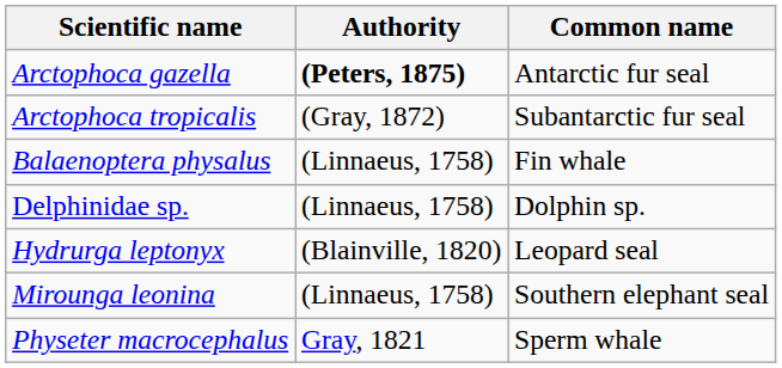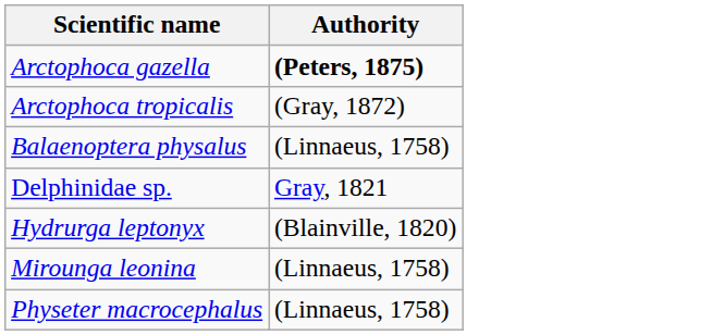- column: Common name | Antarctic fur seal | Subantarctic fur seal | Fin whale | Dolphin sp. | Leopard seal | Southern elephant seal | Sperm whale
Delphinidae sp. | Authority: (Linnaeus, 1758) -> Gray, 1821
Physeter macrocephalus | Authority: Gray, 1821 -> (Linnaeus, 1758)
